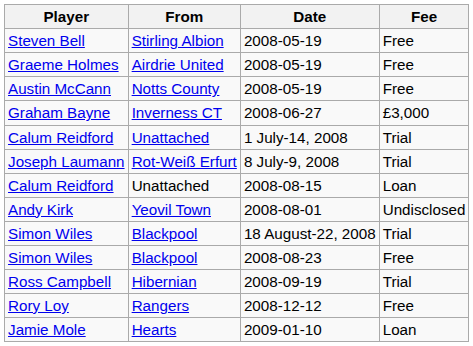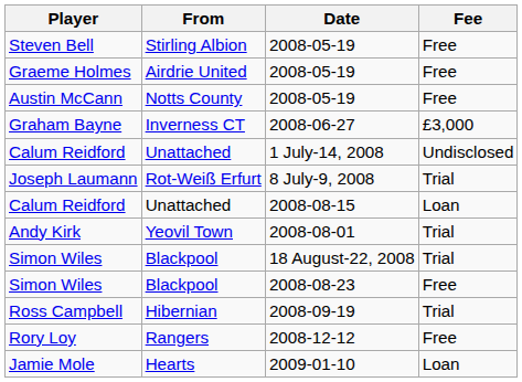Calum Reidford / 1 July-14, 2008 | Fee: Trial -> Undisclosed
Andy Kirk | Fee: Undisclosed -> Trial
